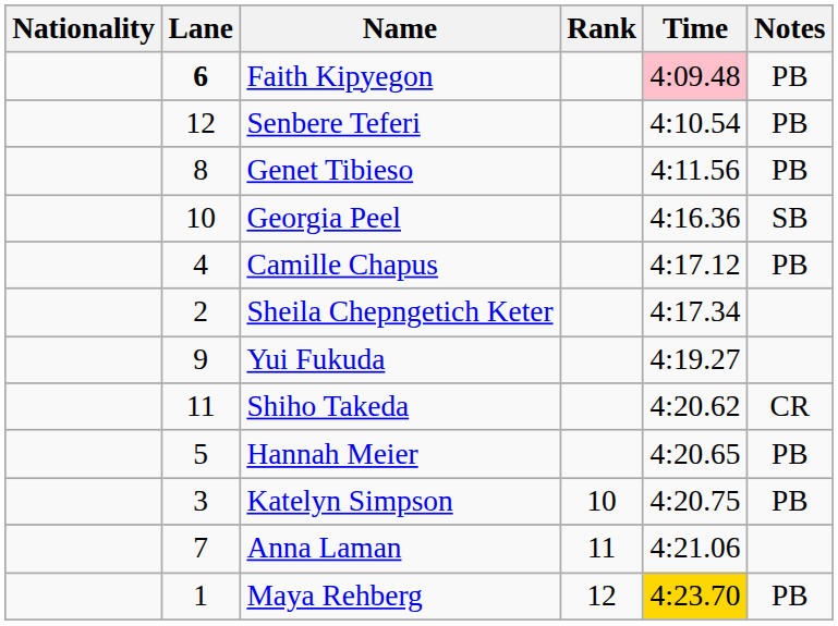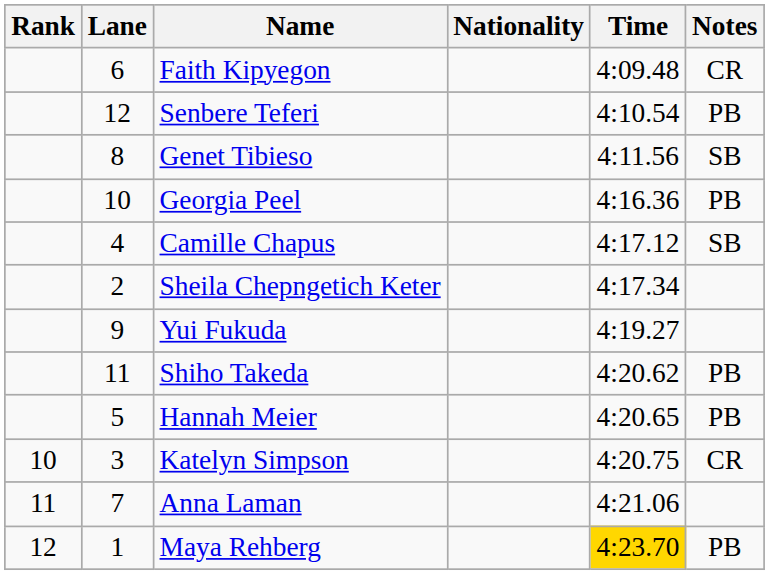columns swapped: Rank <-> Nationality
Faith Kipyegon | Lane: bold -> normal
Faith Kipyegon | Time: pink background -> no background
Faith Kipyegon | Notes: PB -> CR
Genet Tibieso | Notes: PB -> SB
Georgia Peel | Notes: SB -> PB
Camille Chapus | Notes: PB -> SB
Shiho Takeda | Notes: CR -> PB
Katelyn Simpson | Notes: PB -> CR
